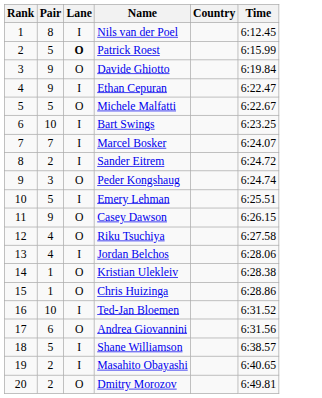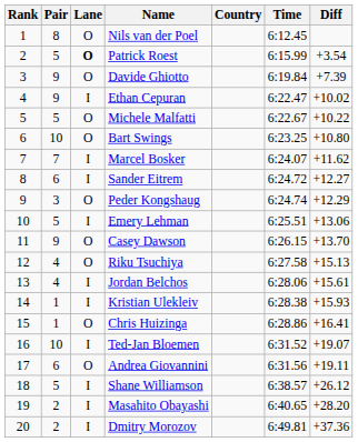+ column: Diff | +3.54 | +7.39 | +10.02 | +10.22 | +10.80 | +11.62 | +12.27 | +12.29 | +13.06 | +13.70 | +15.13 | +15.61 | +15.93 | +16.41 | +19.07 | +19.11 | +26.12 | +28.20 | +37.36
Nils van der Poel | Lane: I -> O
Bart Swings | Lane: I -> O
Sander Eitrem | Pair: 2 -> 6
Kristian Ulekleiv | Lane: O -> I
Dmitry Morozov | Lane: O -> I
